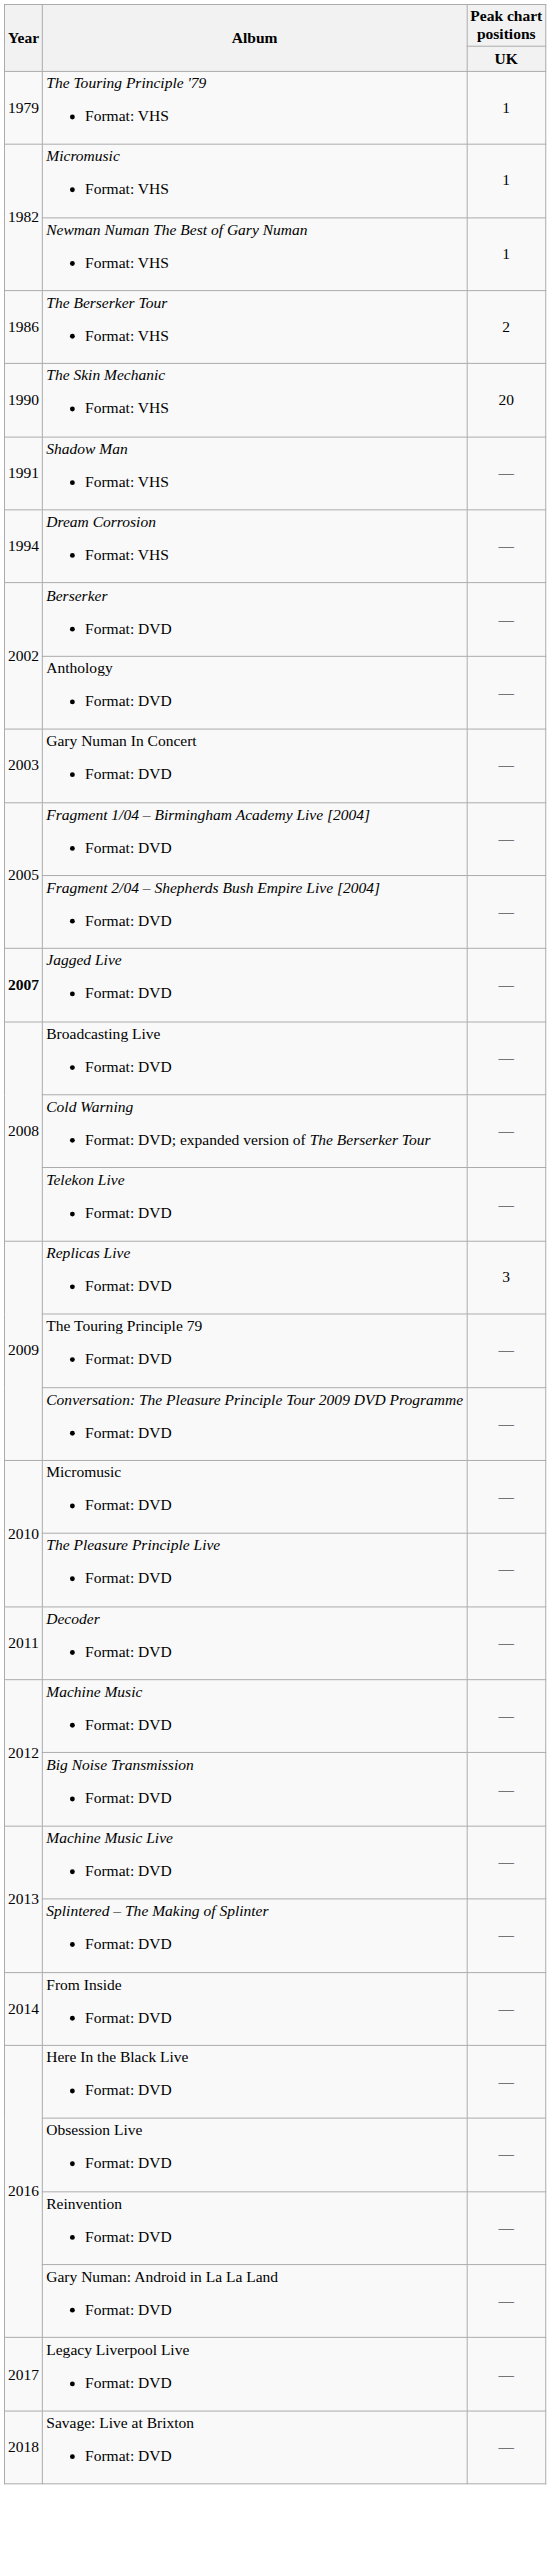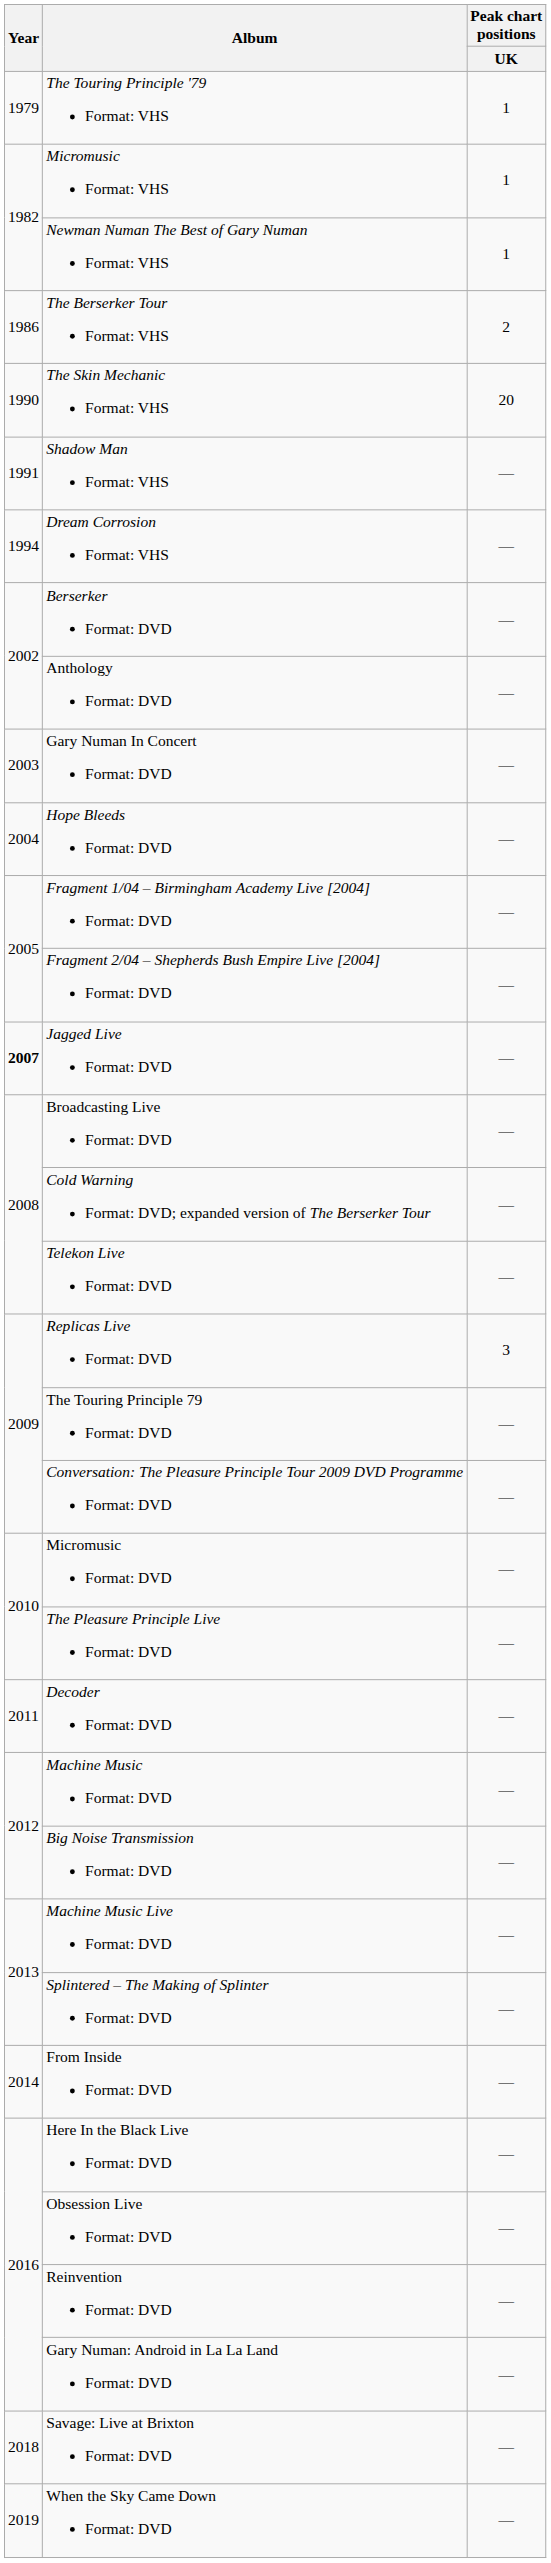+ row: 2004 | Hope Bleeds Format: DVD | —
- row: 2017 | Legacy Liverpool Live Format: DVD | —
+ row: 2019 | When the Sky Came Down Format: DVD | —
